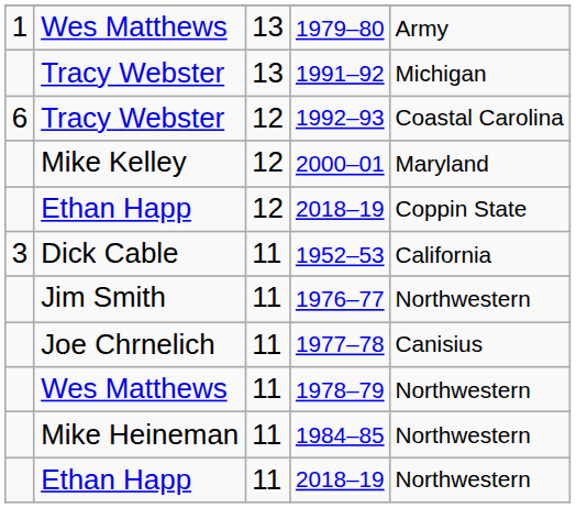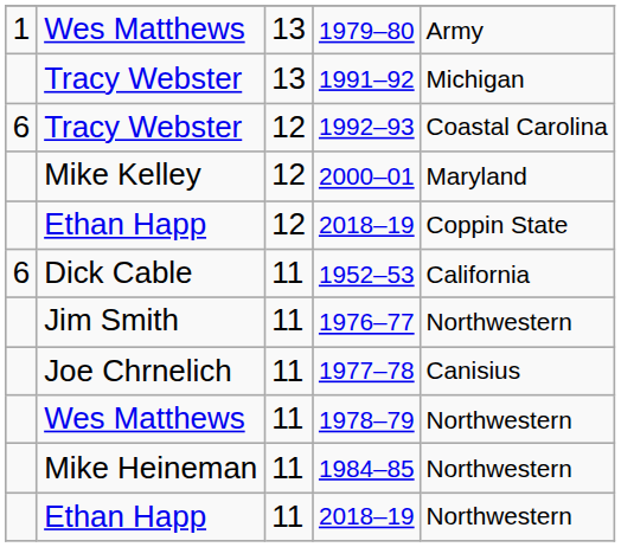1952–53 | column 1: 3 -> 6
